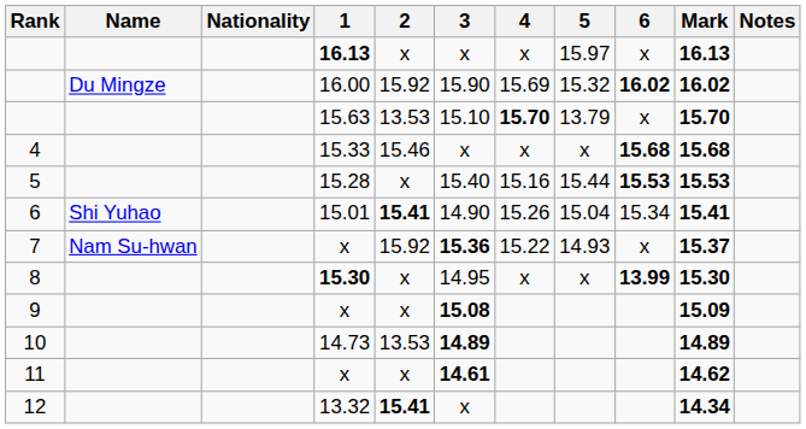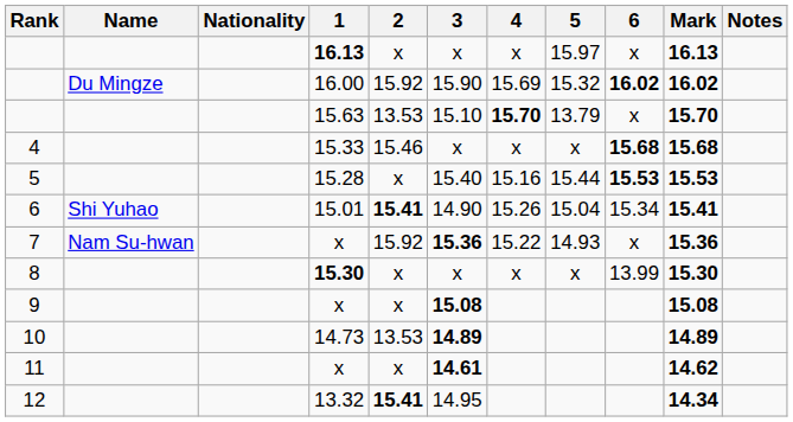7 | Mark: 15.37 -> 15.36
8 | 3: 14.95 -> x
8 | 6: bold -> normal
9 | Mark: 15.09 -> 15.08
12 | 3: x -> 14.95
